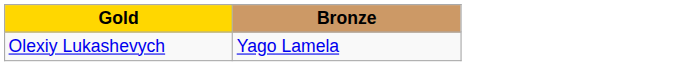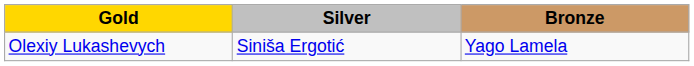+ column: Silver | Siniša Ergotić
